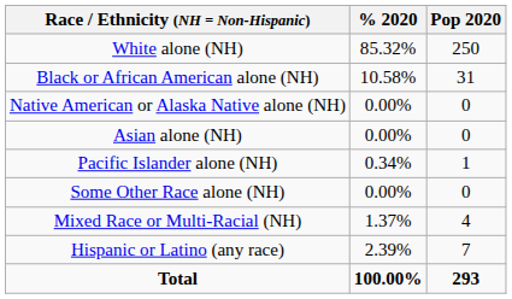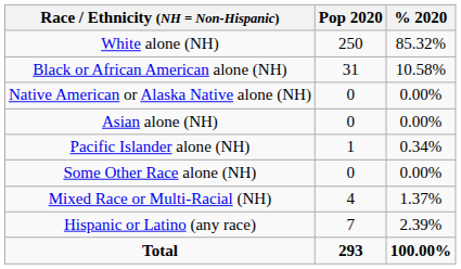columns swapped: Pop 2020 <-> % 2020
